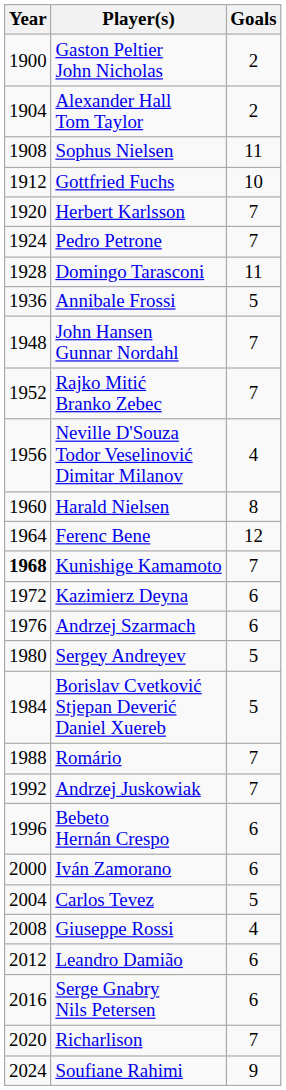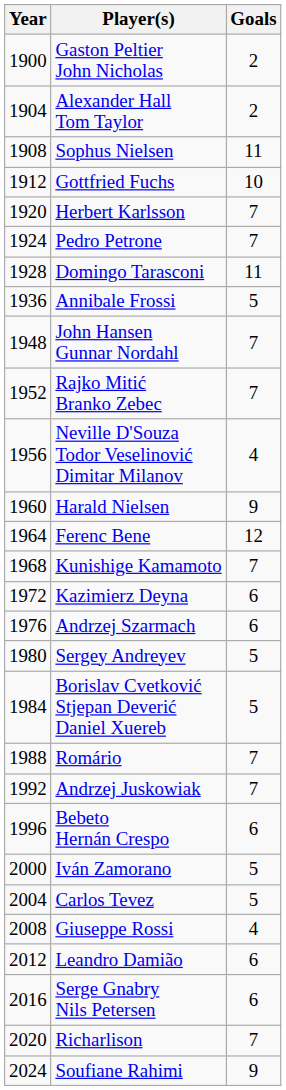Harald Nielsen | Goals: 8 -> 9
Kunishige Kamamoto | Year: bold -> normal
Iván Zamorano | Goals: 6 -> 5
